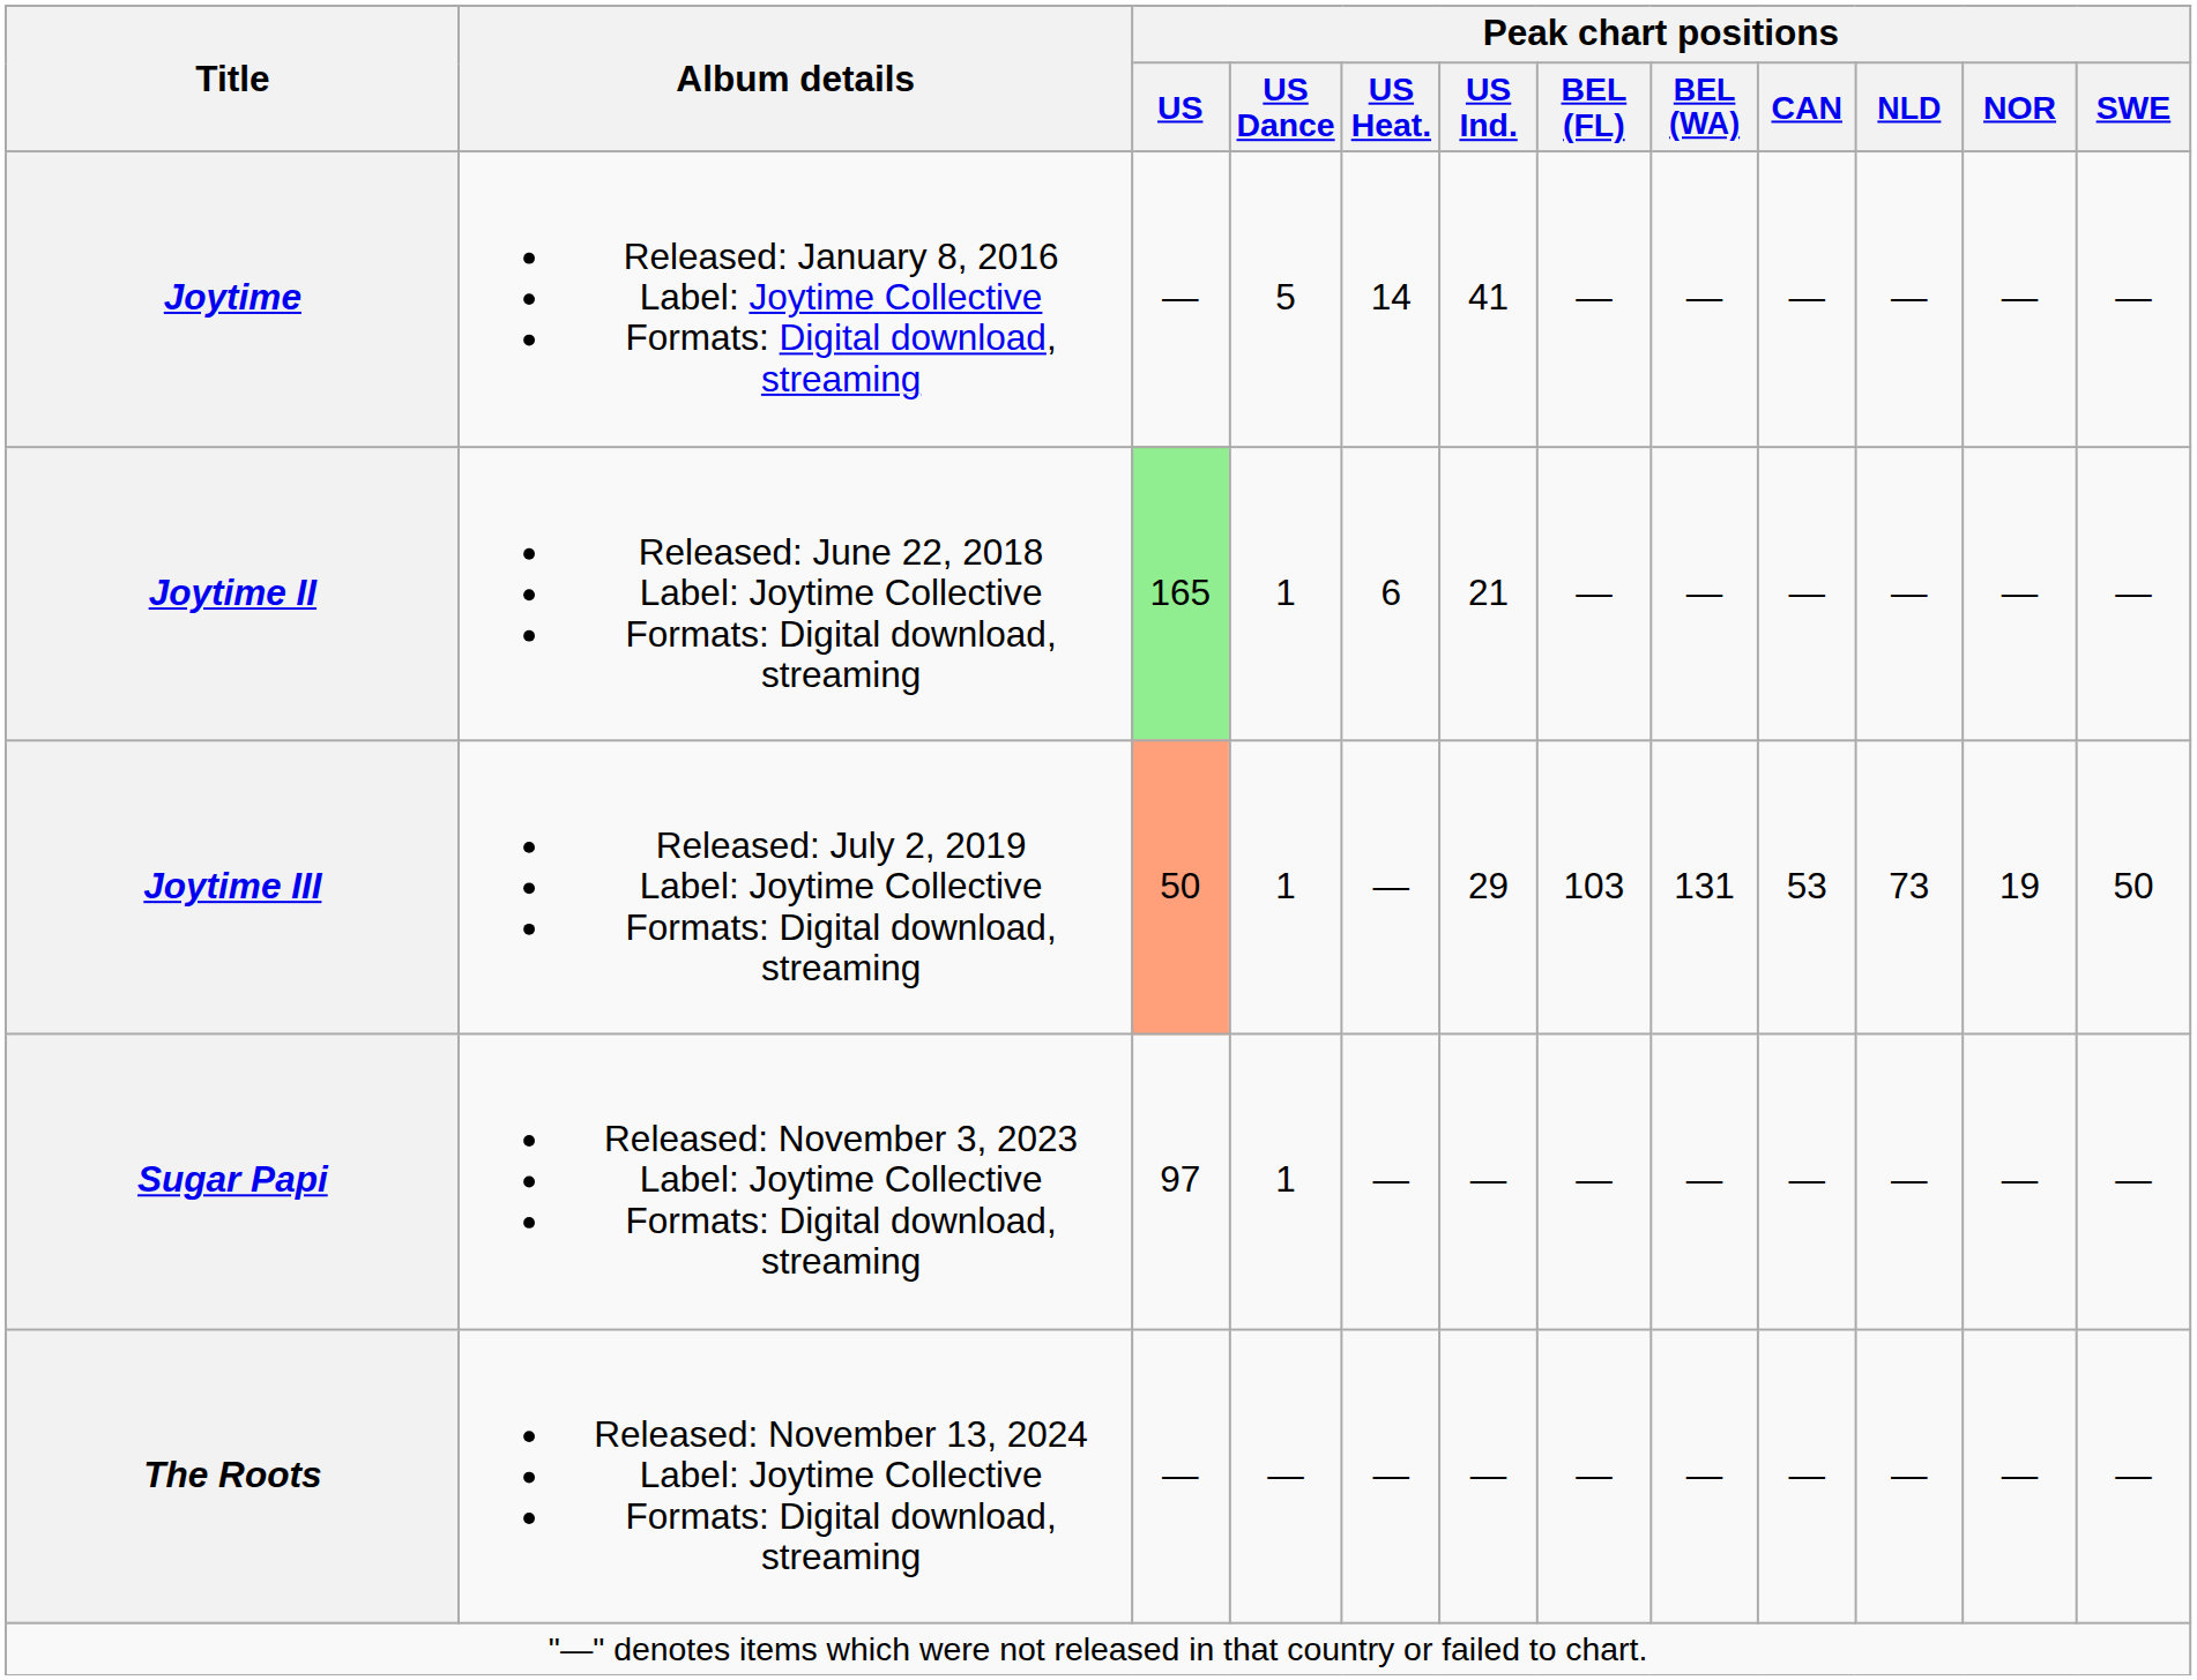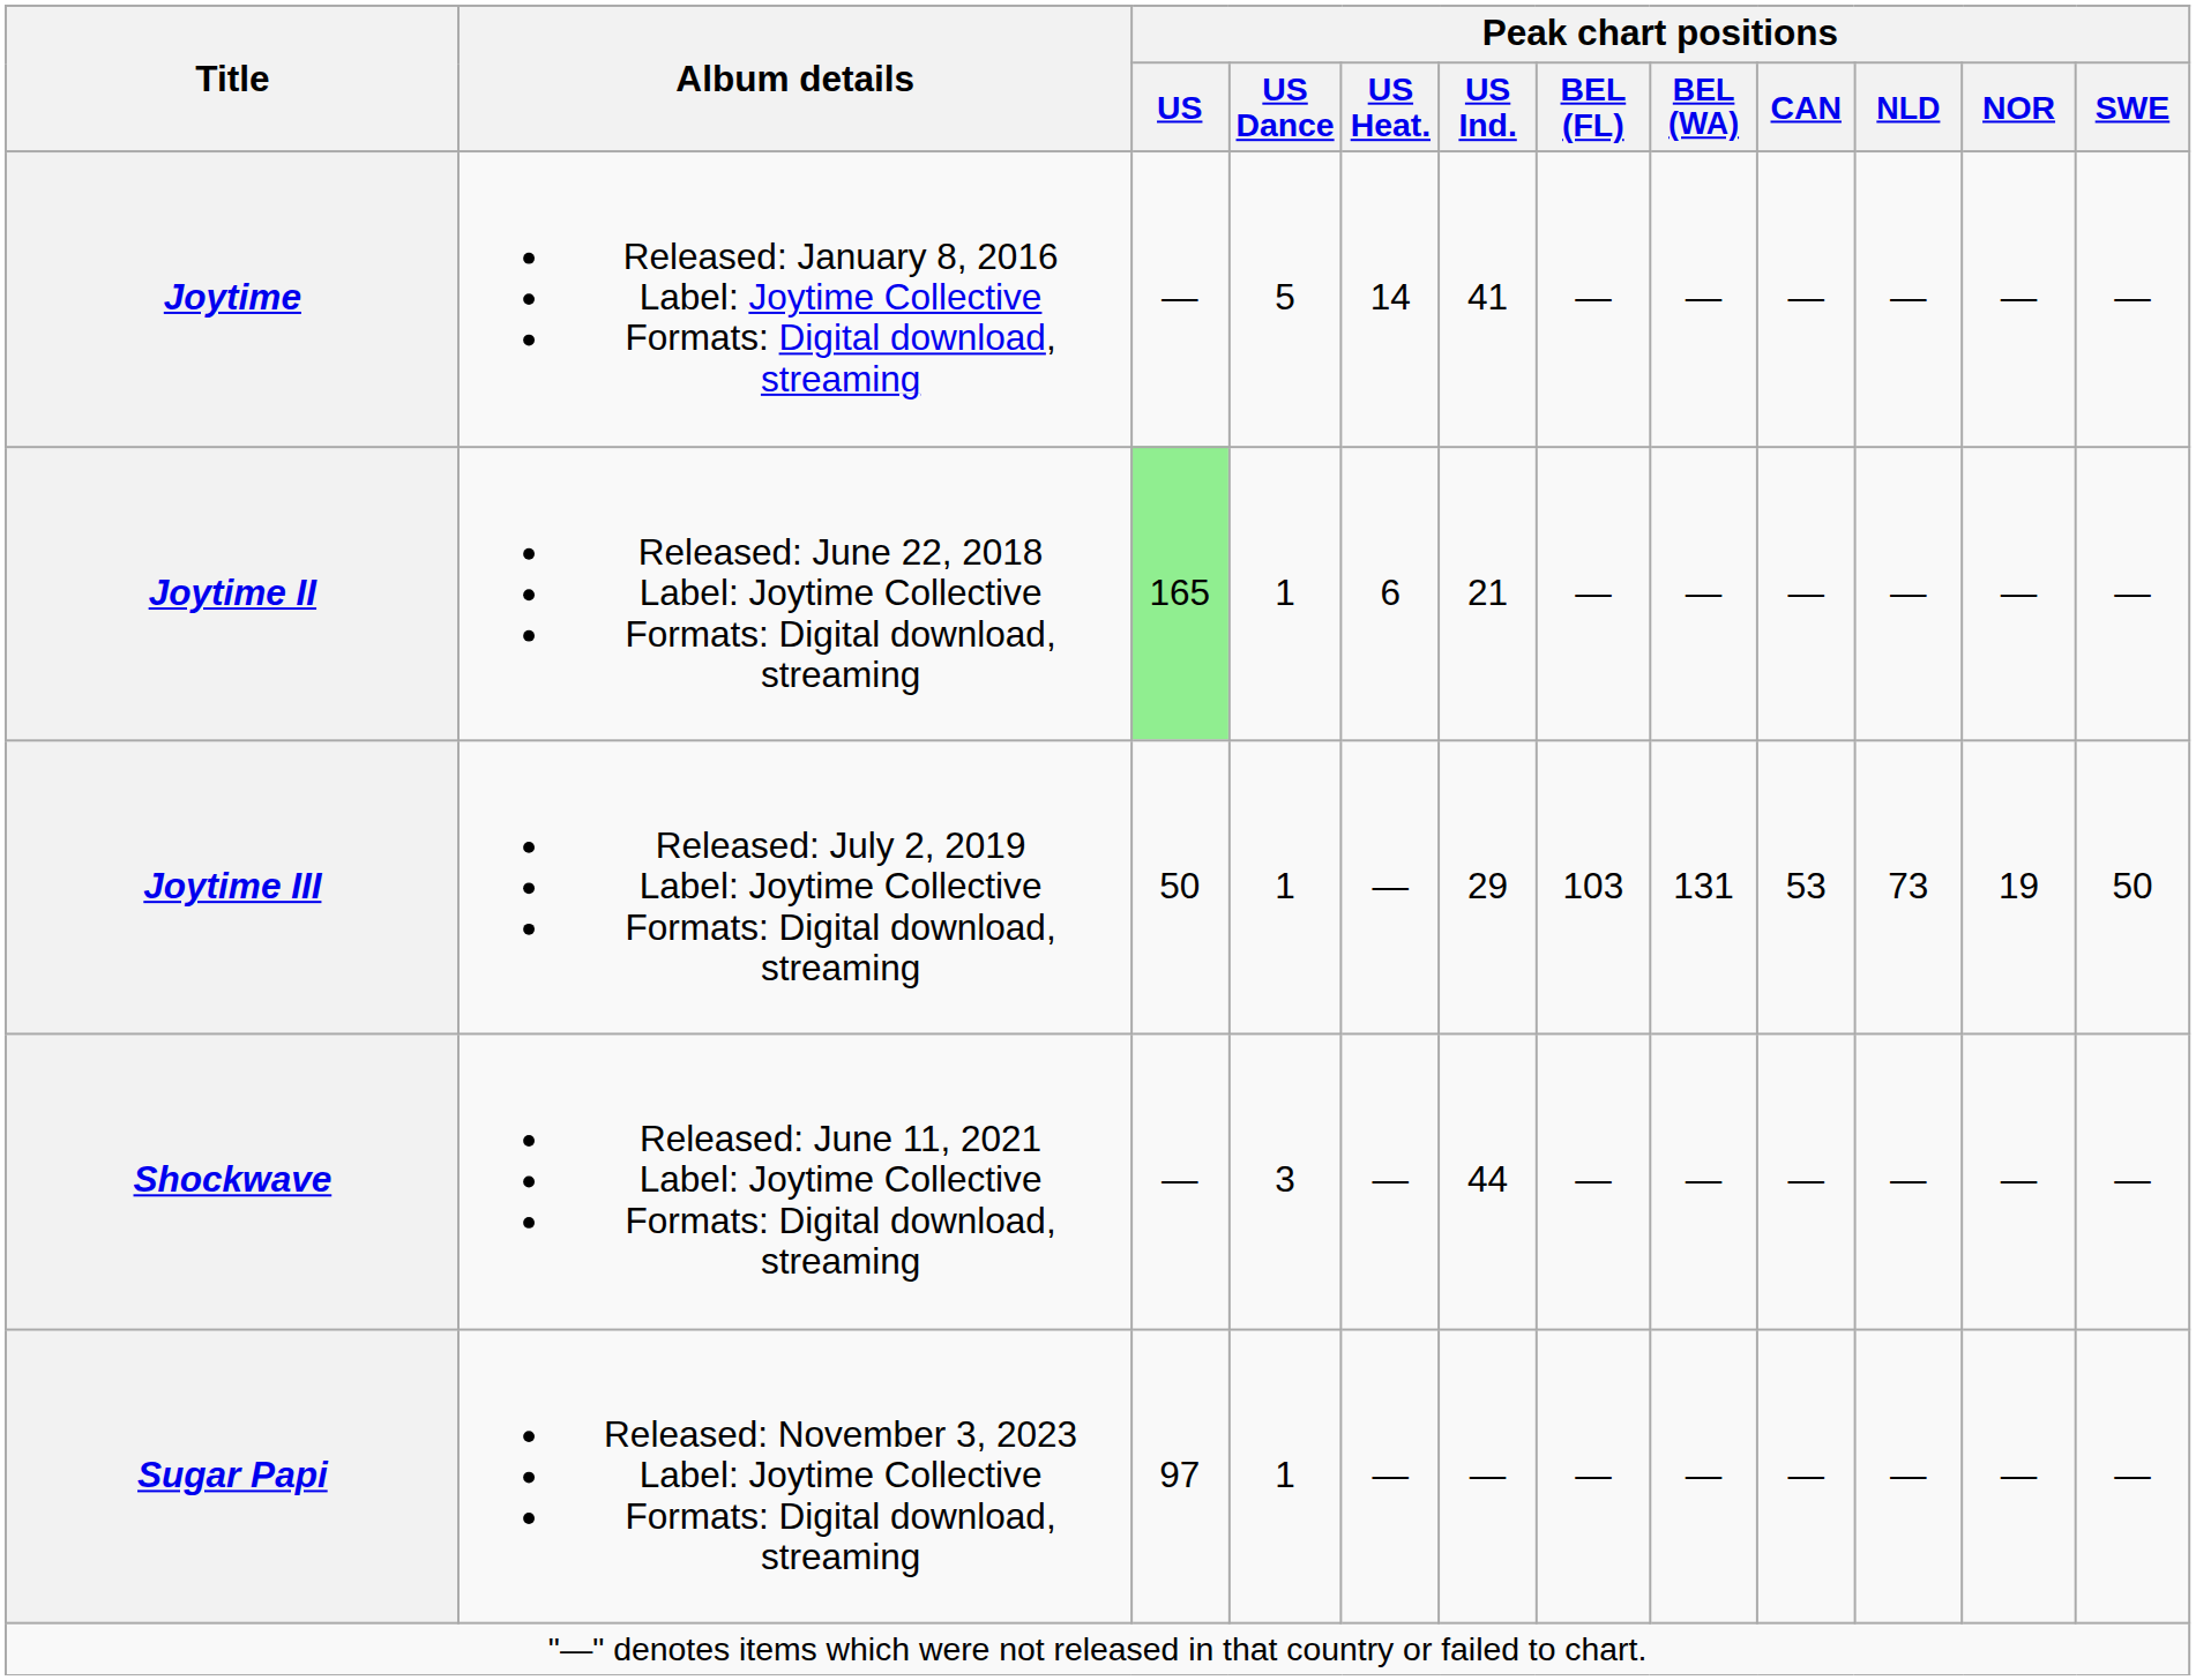Joytime III | Peak chart positions / US: lightsalmon background -> no background
+ row: Shockwave | Released: June 11, 2021 Label: Joytime Collective Formats: Digital download, streaming | — | 3 | — | 44 | — | — | — | — | — | —
- row: The Roots | Released: November 13, 2024 Label: Joytime Collective Formats: Digital download, streaming | — | — | — | — | — | — | — | — | — | —
